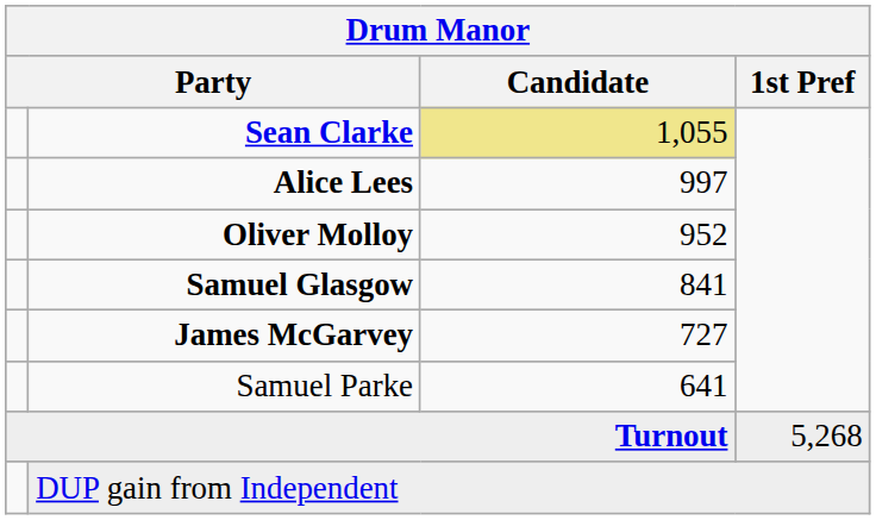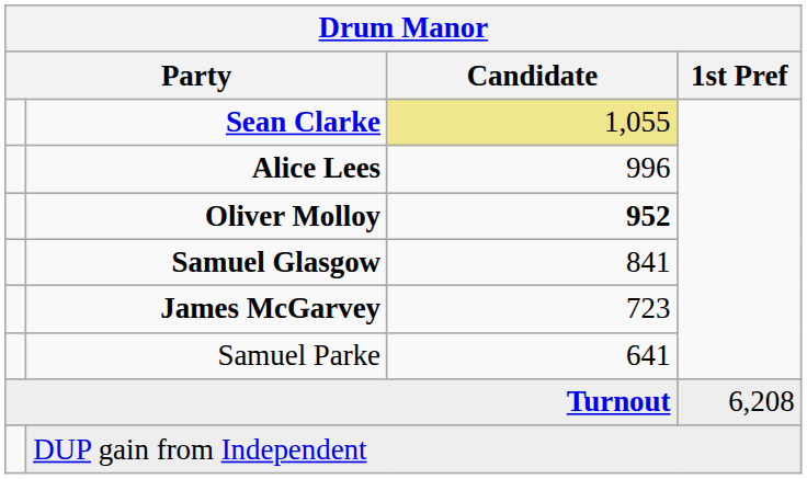Alice Lees | Candidate: 997 -> 996
Oliver Molloy | Candidate: normal -> bold
James McGarvey | Candidate: 727 -> 723
Turnout | 1st Pref: 5,268 -> 6,208
